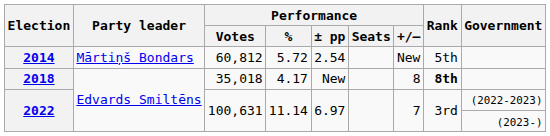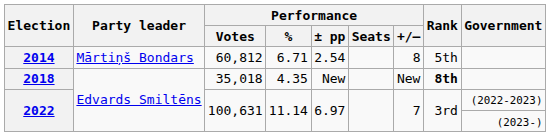2014 | Performance / %: 5.72 -> 6.71
2014 | Performance / +/–: New -> 8
2018 | Performance / %: 4.17 -> 4.35
2018 | Performance / +/–: 8 -> New
